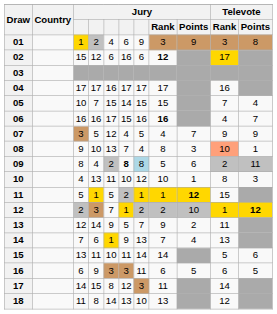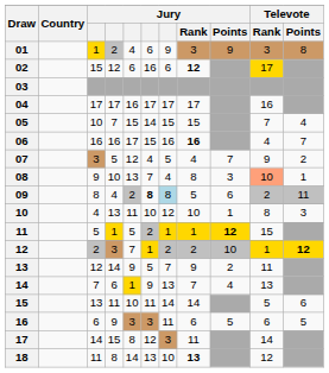07 | Televote / Points: 9 -> 2
18 | Jury / Rank: normal -> bold
